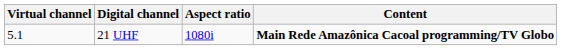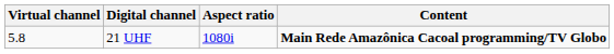21 UHF | Virtual channel: 5.1 -> 5.8
